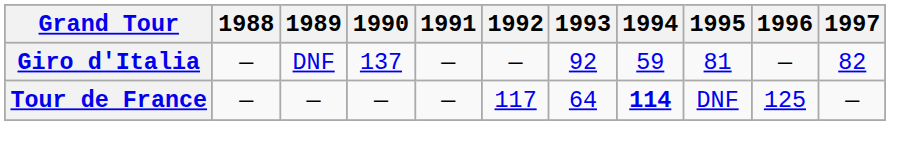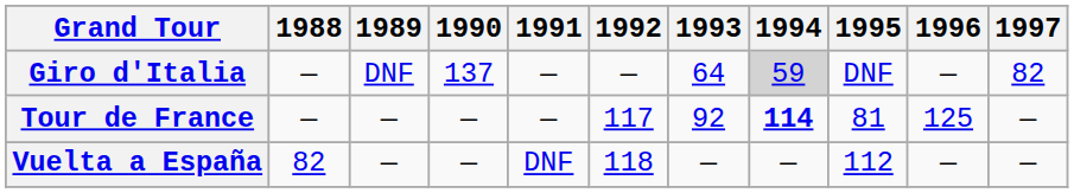Giro d'Italia | 1993: 92 -> 64
Giro d'Italia | 1994: no background -> lightgrey background
Giro d'Italia | 1995: 81 -> DNF
Tour de France | 1993: 64 -> 92
Tour de France | 1995: DNF -> 81
+ row: Vuelta a España | 82 | — | — | DNF | 118 | — | — | 112 | — | —
